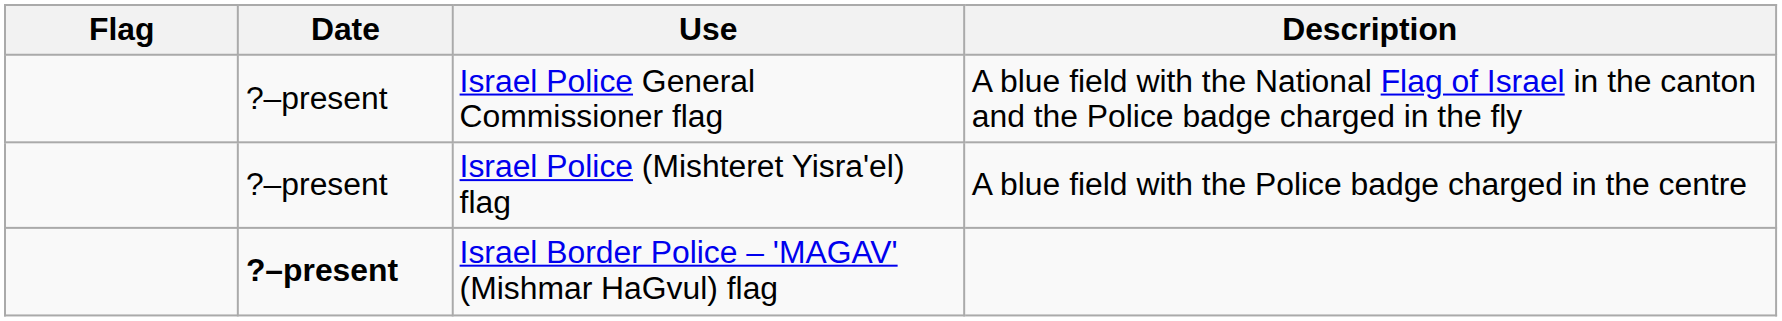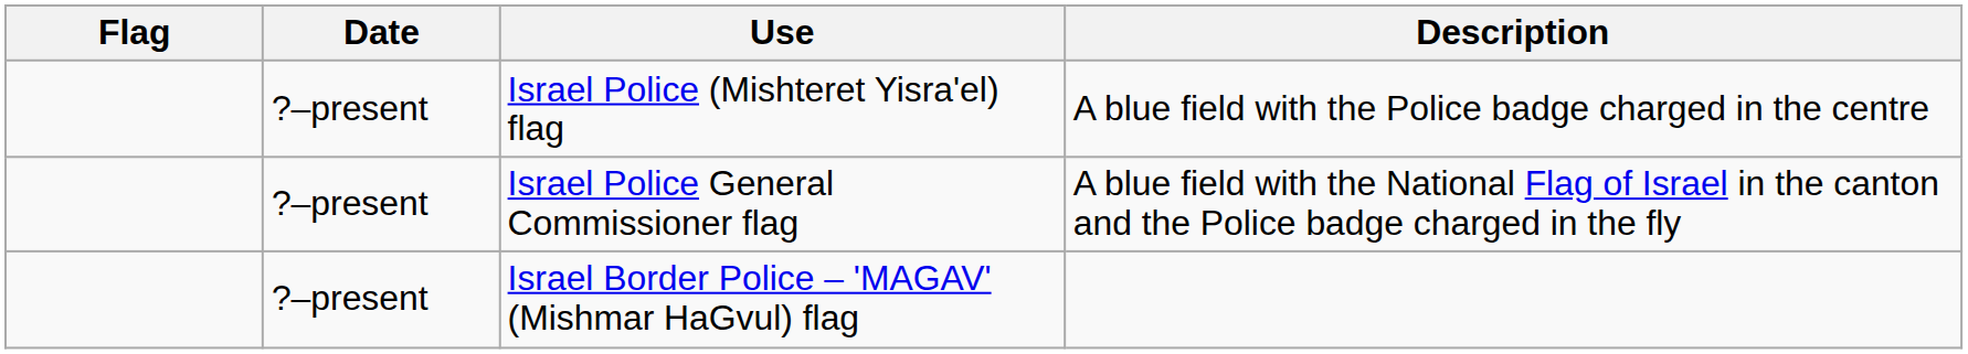rows swapped: Israel Police (Mishteret Yisra'el) flag <-> Israel Police General Commissioner flag
Israel Border Police – 'MAGAV' (Mishmar HaGvul) flag | Date: bold -> normal
